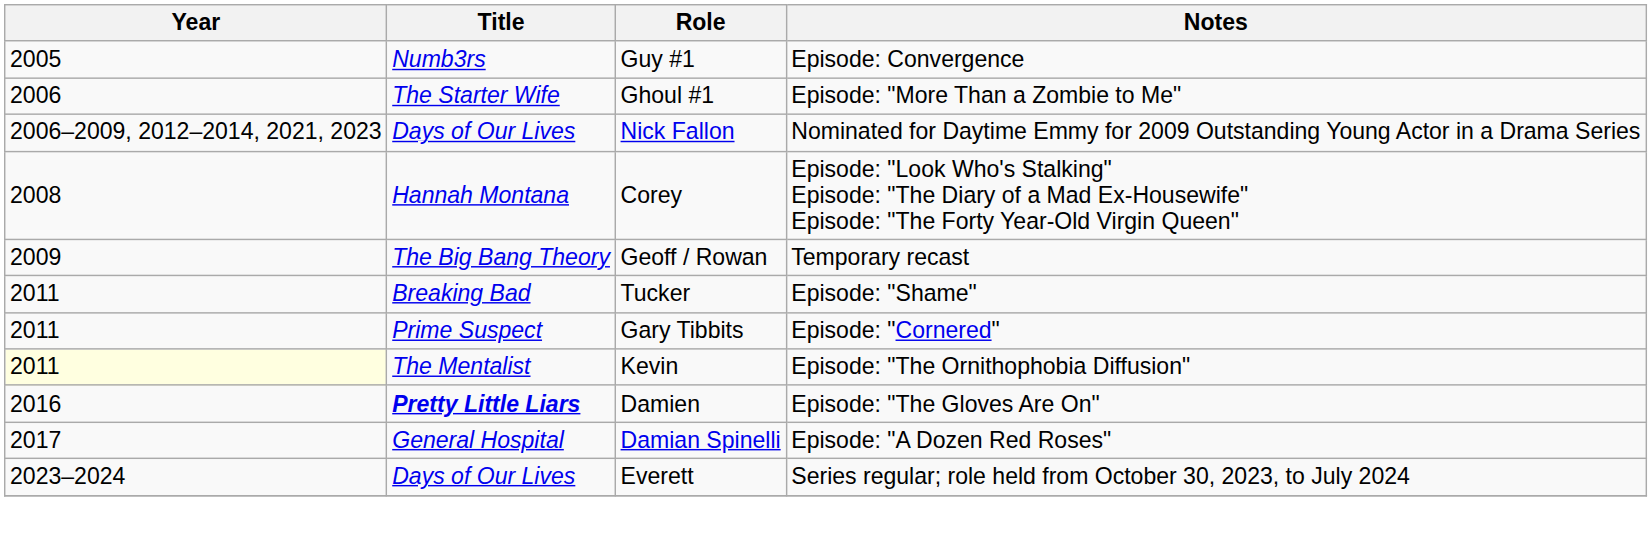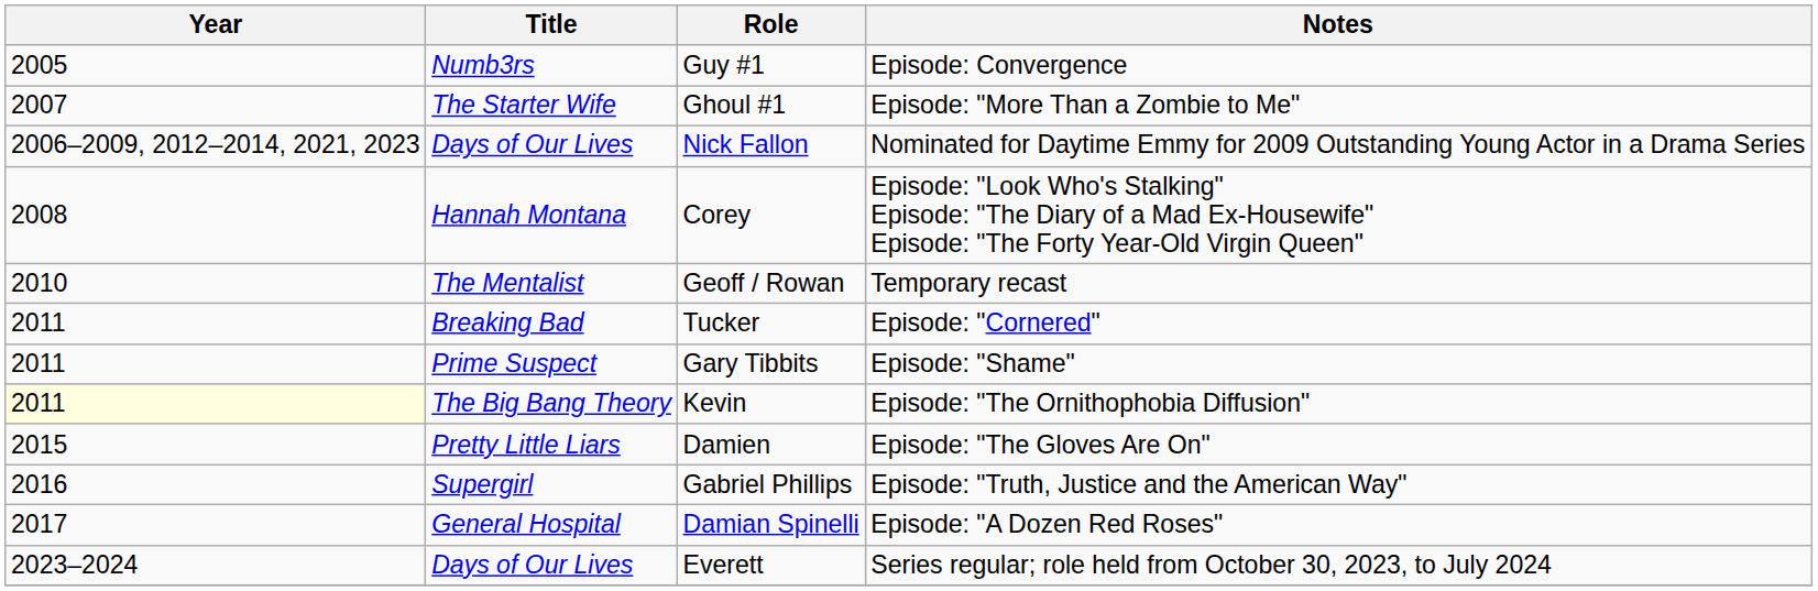Ghoul #1 | Year: 2006 -> 2007
Geoff / Rowan | Year: 2009 -> 2010
Geoff / Rowan | Title: The Big Bang Theory -> The Mentalist
Tucker | Notes: Episode: "Shame" -> Episode: "Cornered"
Gary Tibbits | Notes: Episode: "Cornered" -> Episode: "Shame"
Kevin | Title: The Mentalist -> The Big Bang Theory
Damien | Year: 2016 -> 2015
Damien | Title: bold -> normal
+ row: 2016 | Supergirl | Gabriel Phillips | Episode: "Truth, Justice and the American Way"
